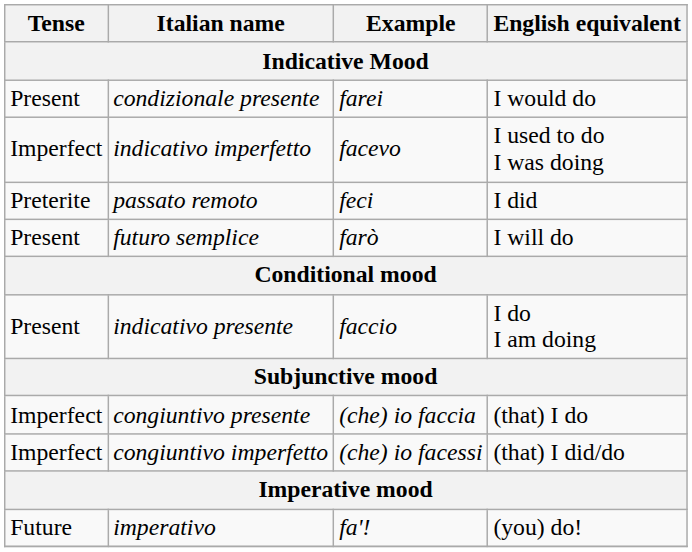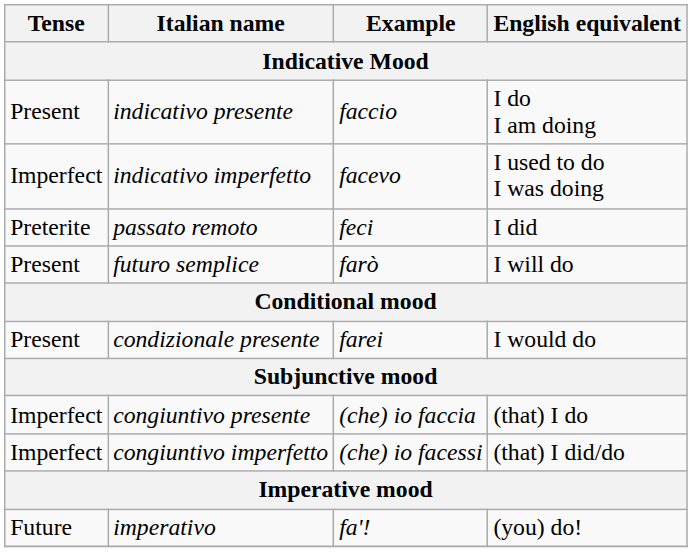rows swapped: indicativo presente <-> condizionale presente
